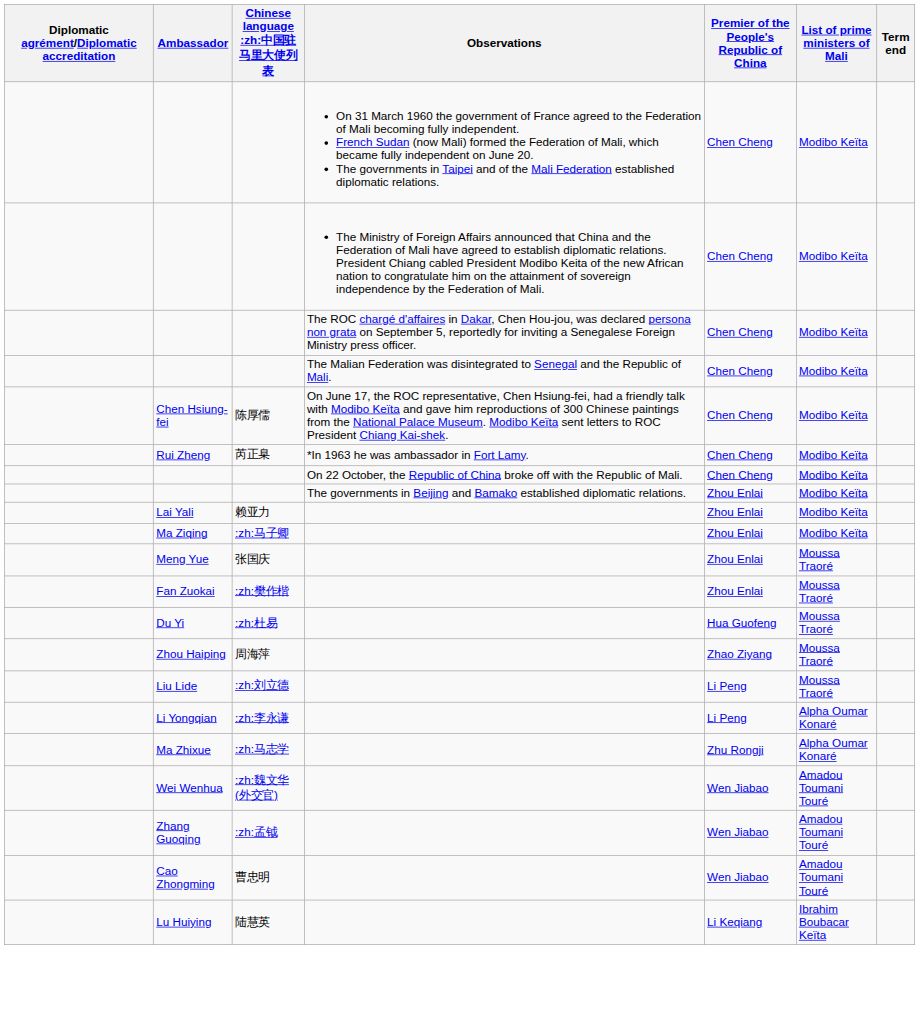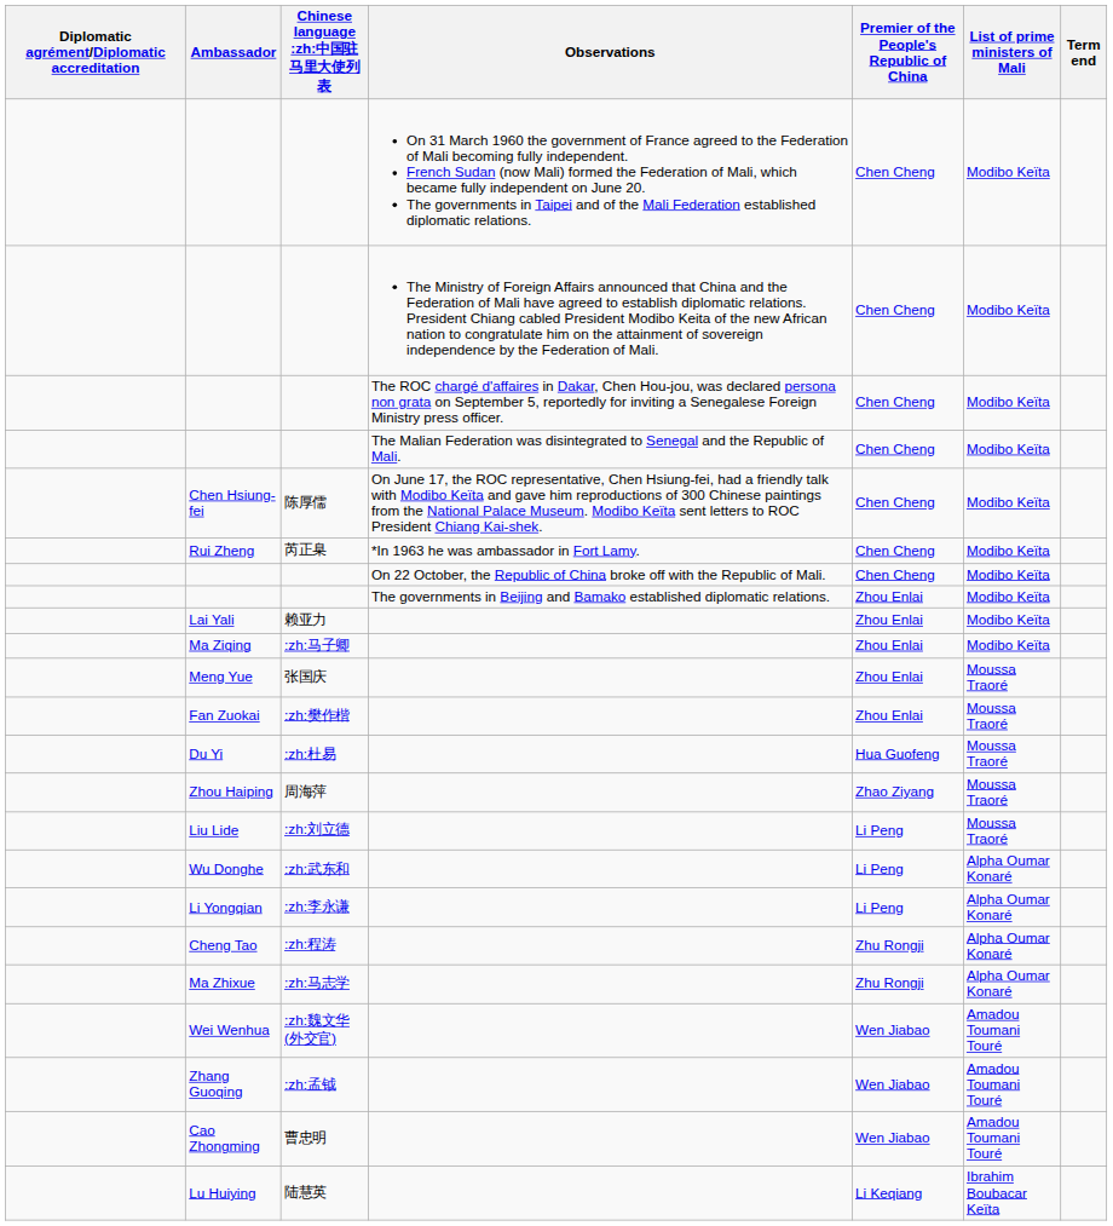+ row: Wu Donghe | :zh:武东和 | Li Peng | Alpha Oumar Konaré
+ row: Cheng Tao | :zh:程涛 | Zhu Rongji | Alpha Oumar Konaré
